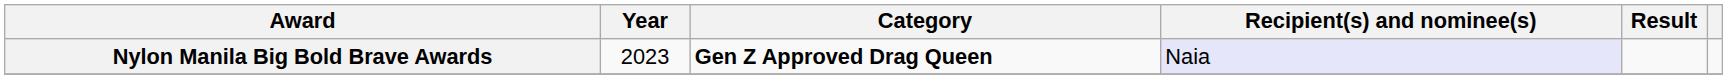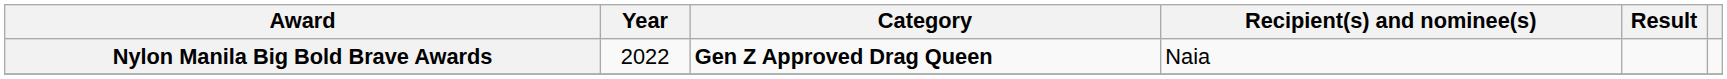Nylon Manila Big Bold Brave Awards | Year: 2023 -> 2022
Nylon Manila Big Bold Brave Awards | Recipient(s) and nominee(s): lavender background -> no background
